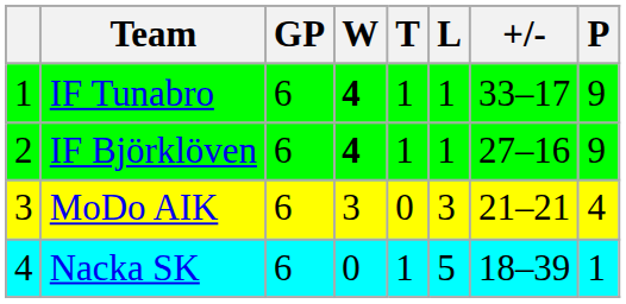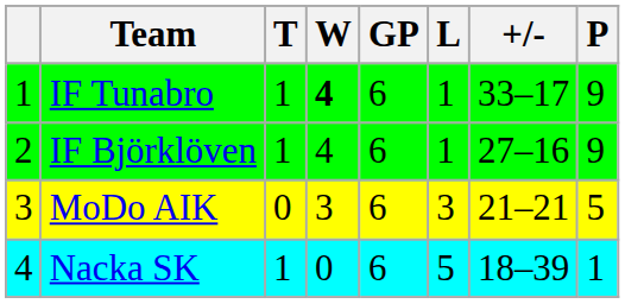columns swapped: GP <-> T
IF Björklöven | W: bold -> normal
MoDo AIK | P: 4 -> 5
